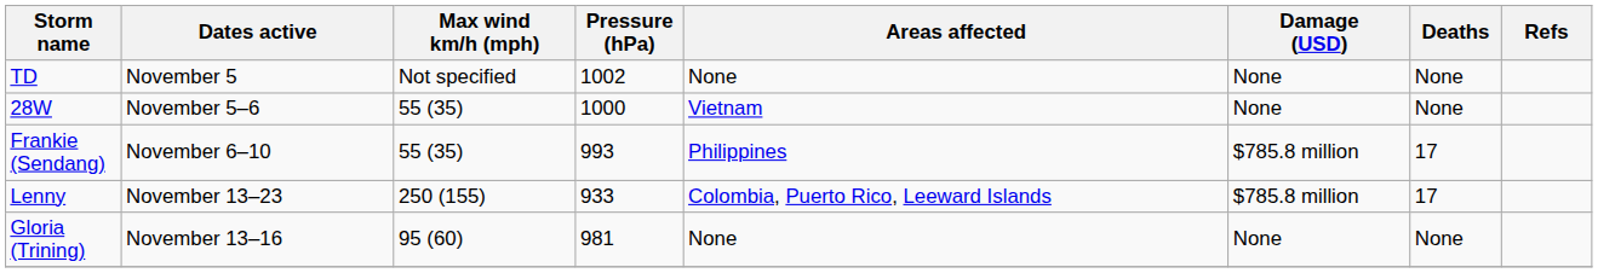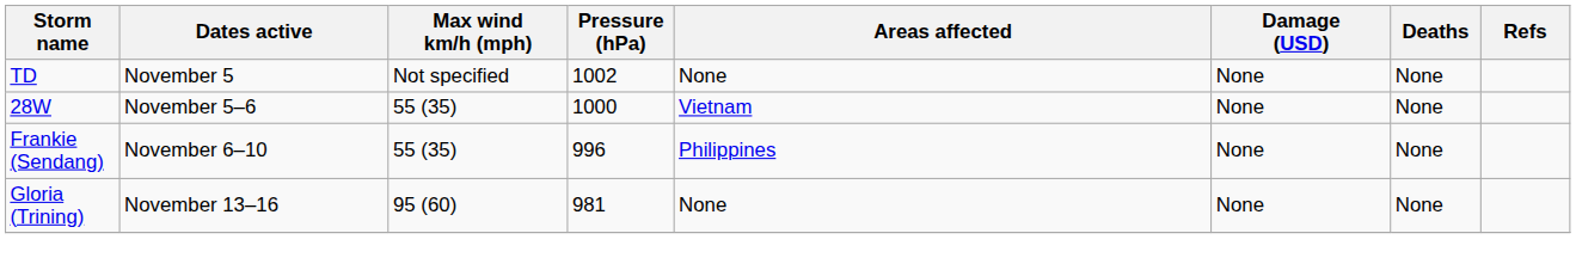Frankie (Sendang) | Pressure (hPa): 993 -> 996
Frankie (Sendang) | Damage (USD): $785.8 million -> None
Frankie (Sendang) | Deaths: 17 -> None
- row: Lenny | November 13–23 | 250 (155) | 933 | Colombia, Puerto Rico, Leeward Islands | $785.8 million | 17
